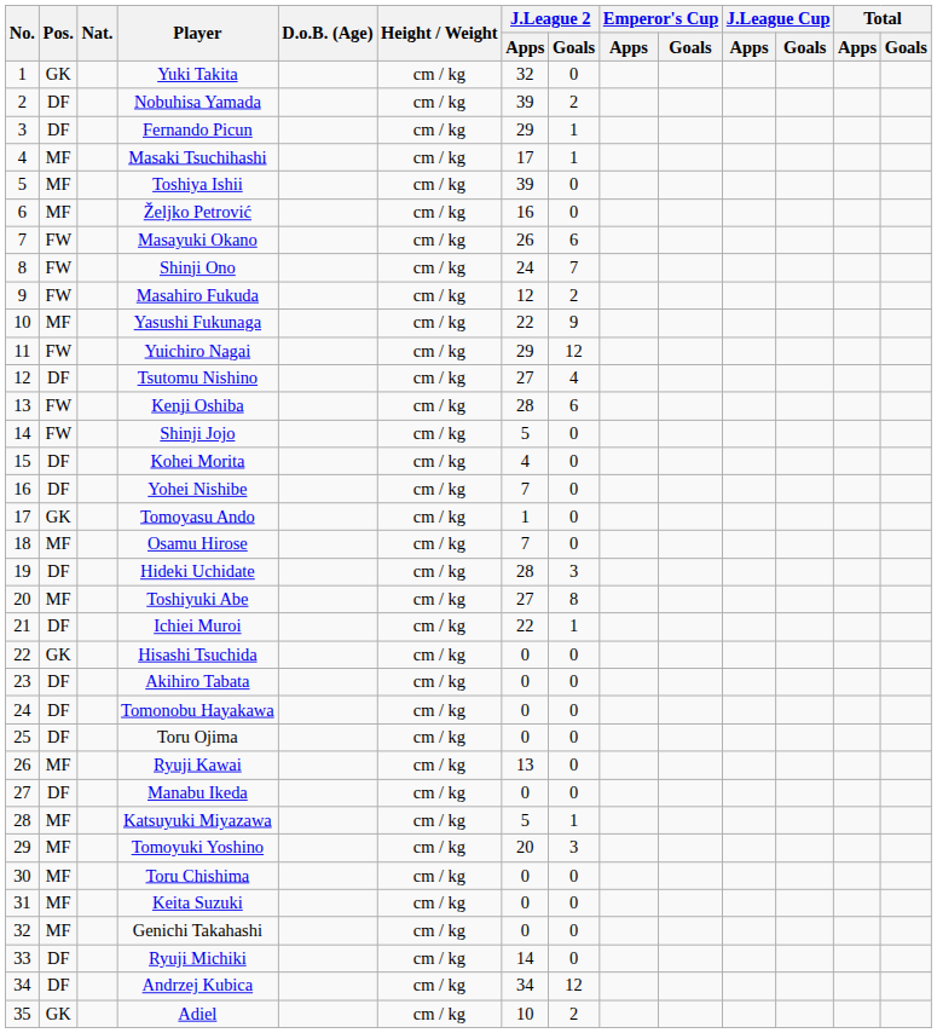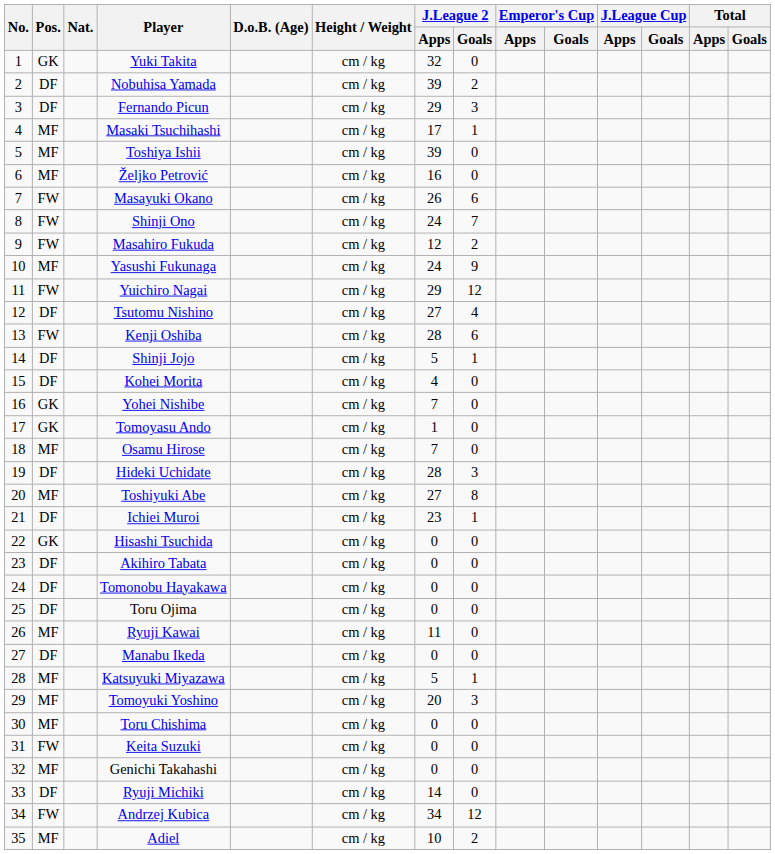Fernando Picun | J.League 2 / Goals: 1 -> 3
Yasushi Fukunaga | J.League 2 / Apps: 22 -> 24
Shinji Jojo | Pos.: FW -> DF
Shinji Jojo | J.League 2 / Goals: 0 -> 1
Yohei Nishibe | Pos.: DF -> GK
Ichiei Muroi | J.League 2 / Apps: 22 -> 23
Ryuji Kawai | J.League 2 / Apps: 13 -> 11
Keita Suzuki | Pos.: MF -> FW
Andrzej Kubica | Pos.: DF -> FW
Adiel | Pos.: GK -> MF
